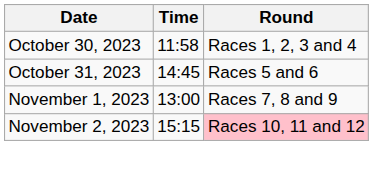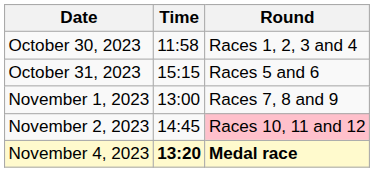October 31, 2023 | Time: 14:45 -> 15:15
November 2, 2023 | Time: 15:15 -> 14:45
+ row: November 4, 2023 | 13:20 | Medal race
